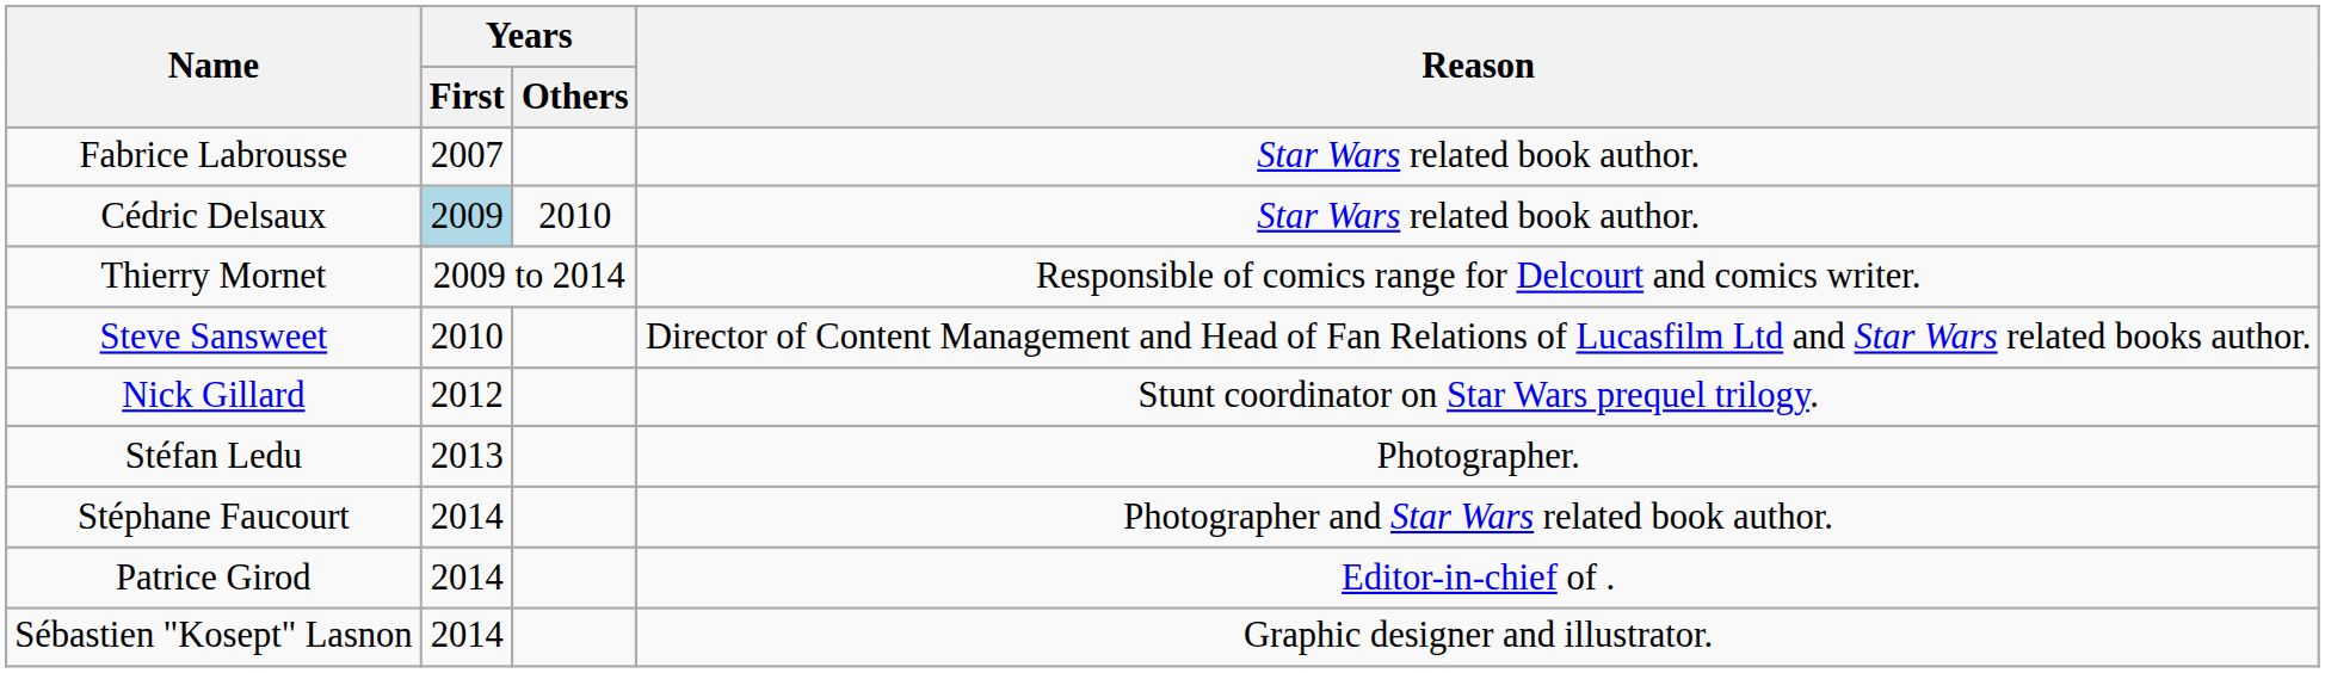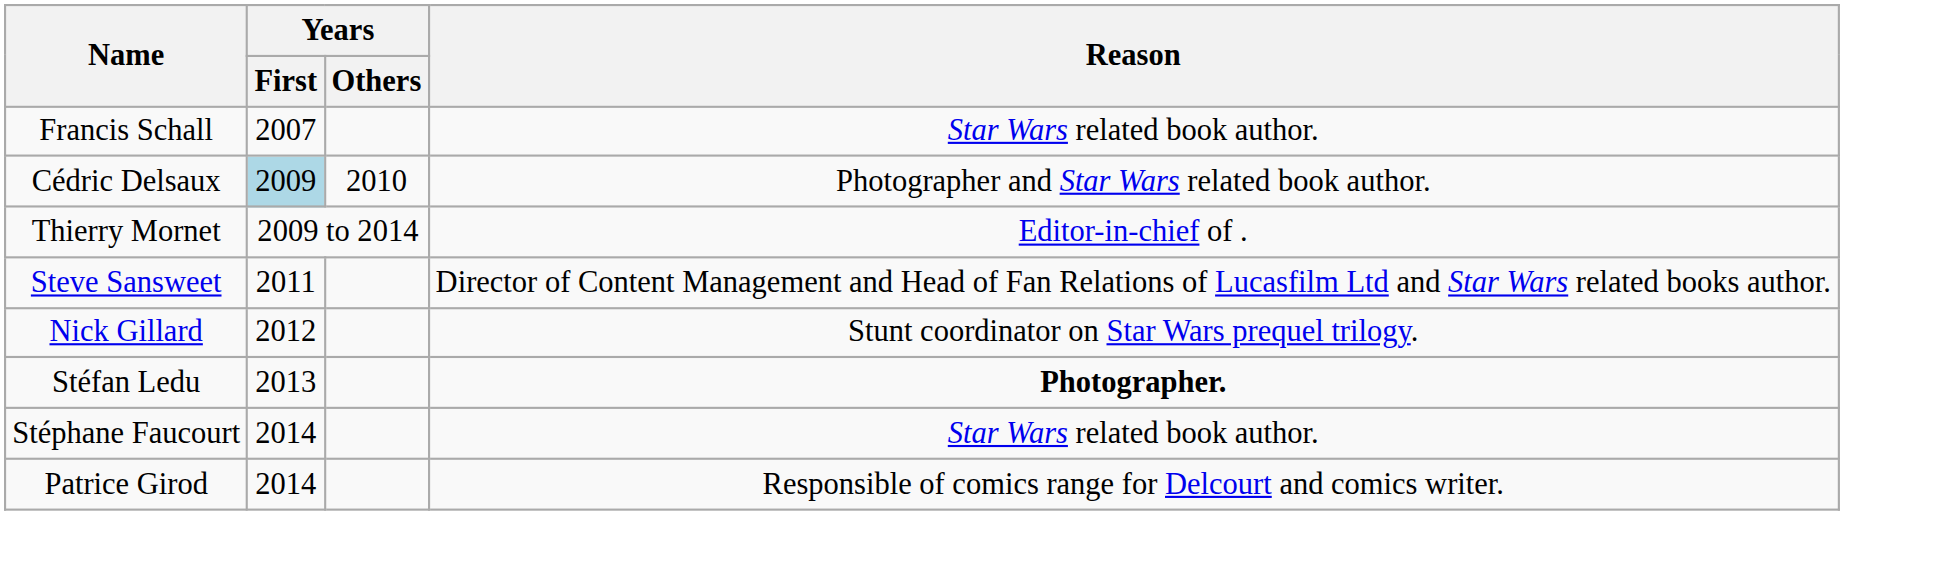- row: Fabrice Labrousse | 2007 | Star Wars related book author.
+ row: Francis Schall | 2007 | Star Wars related book author.
Cédric Delsaux | Reason: Star Wars related book author. -> Photographer and Star Wars related book author.
Thierry Mornet | Reason: Responsible of comics range for Delcourt and comics writer. -> Editor-in-chief of .
Steve Sansweet | Years / First: 2010 -> 2011
Stéfan Ledu | Reason: normal -> bold
Stéphane Faucourt | Reason: Photographer and Star Wars related book author. -> Star Wars related book author.
Patrice Girod | Reason: Editor-in-chief of . -> Responsible of comics range for Delcourt and comics writer.
- row: Sébastien "Kosept" Lasnon | 2014 | Graphic designer and illustrator.
